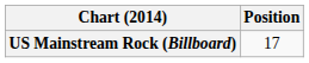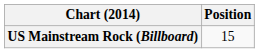US Mainstream Rock (Billboard) | Position: 17 -> 15
